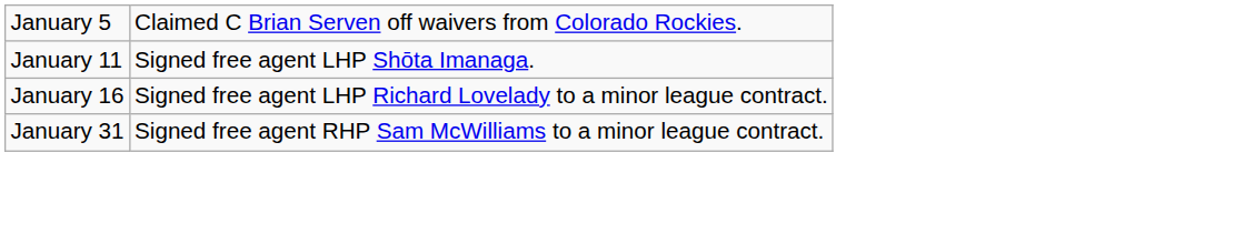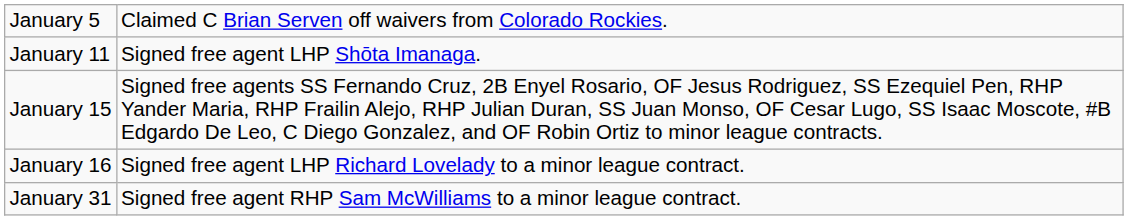+ row: January 15 | Signed free agents SS Fernando Cruz, 2B Enyel Rosario, OF Jesus Rodriguez, SS Ezequiel Pen, RHP Yander Maria, RHP Frailin Alejo, RHP Julian Duran, SS Juan Monso, OF Cesar Lugo, SS Isaac Moscote, #B Edgardo De Leo, C Diego Gonzalez, and OF Robin Ortiz to minor league contracts.
